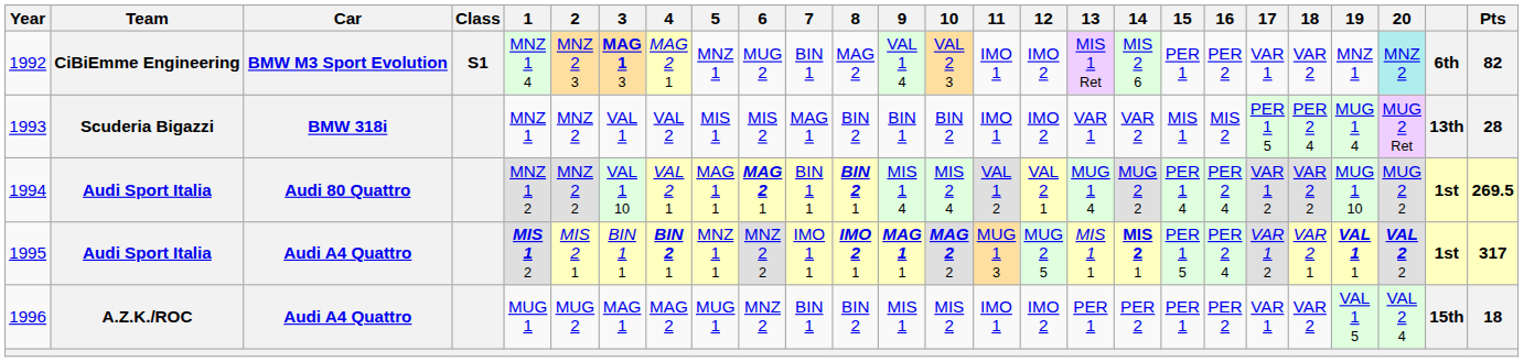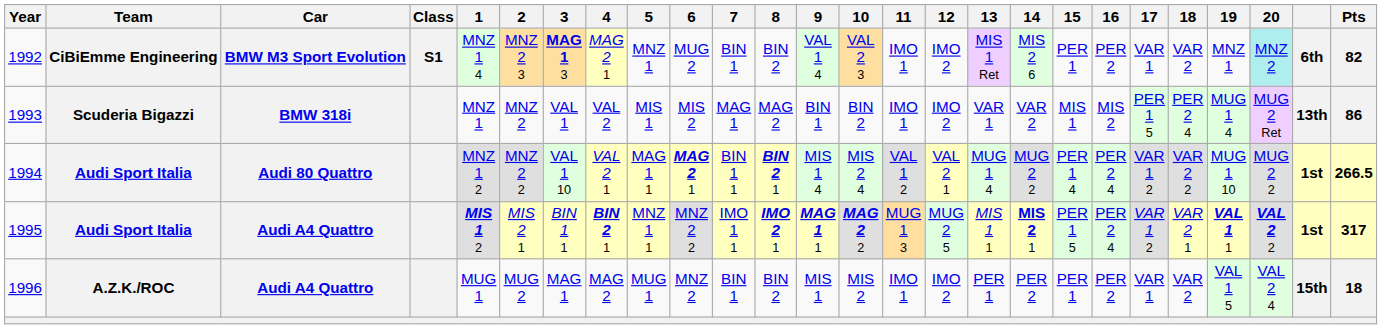1992 | 8: MAG 2 -> BIN 2
1993 | 8: BIN 2 -> MAG 2
1993 | Pts: 28 -> 86
1994 | Pts: 269.5 -> 266.5
